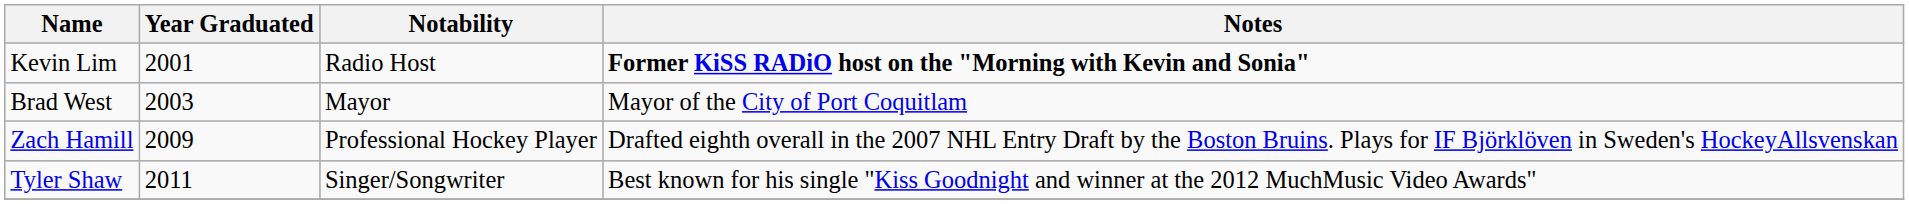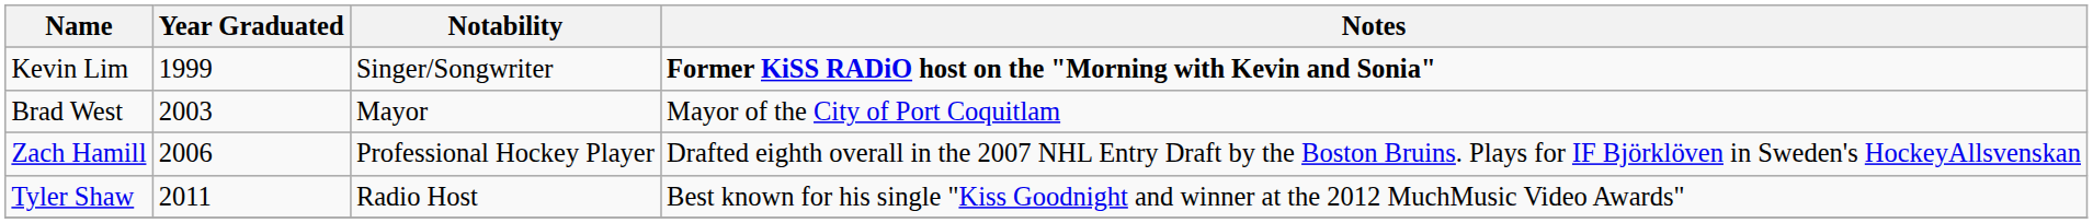Kevin Lim | Year Graduated: 2001 -> 1999
Kevin Lim | Notability: Radio Host -> Singer/Songwriter
Zach Hamill | Year Graduated: 2009 -> 2006
Tyler Shaw | Notability: Singer/Songwriter -> Radio Host
